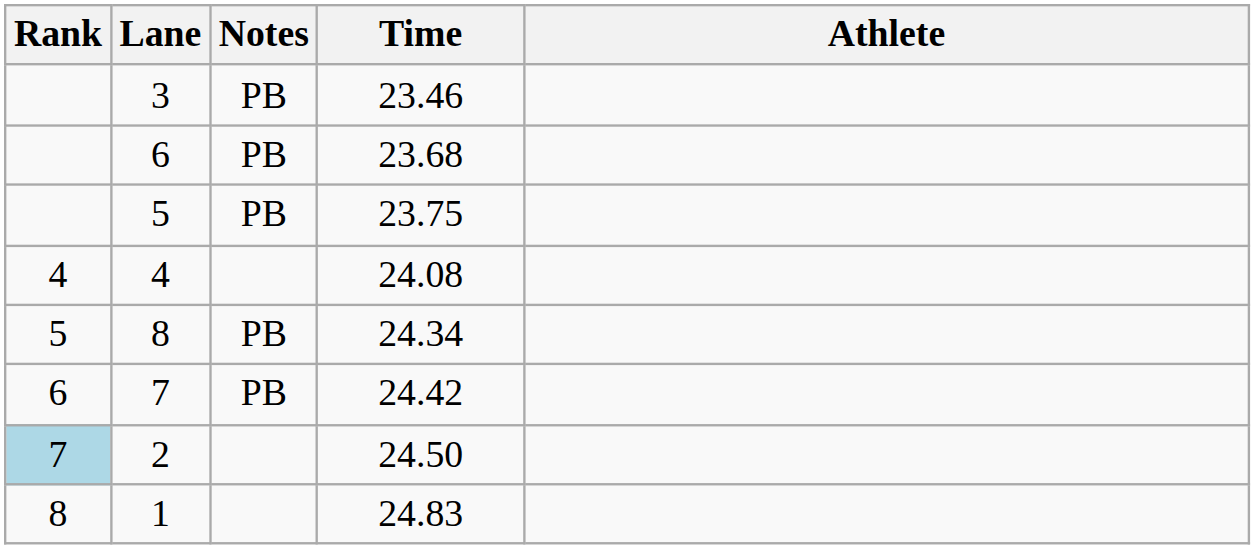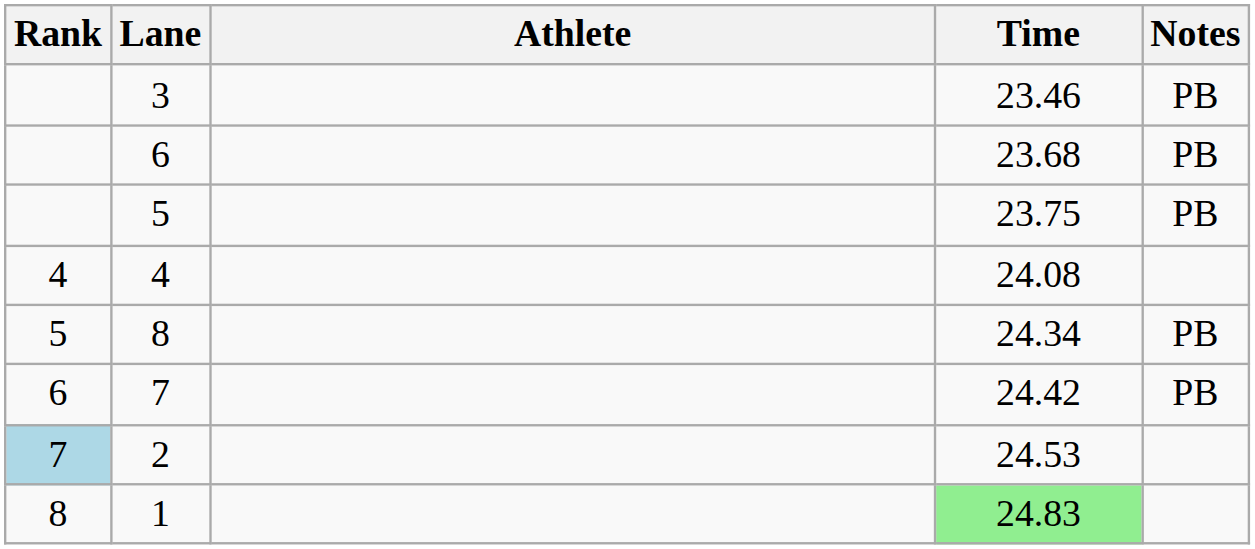columns swapped: Athlete <-> Notes
2 | Time: 24.50 -> 24.53
1 | Time: no background -> lightgreen background
